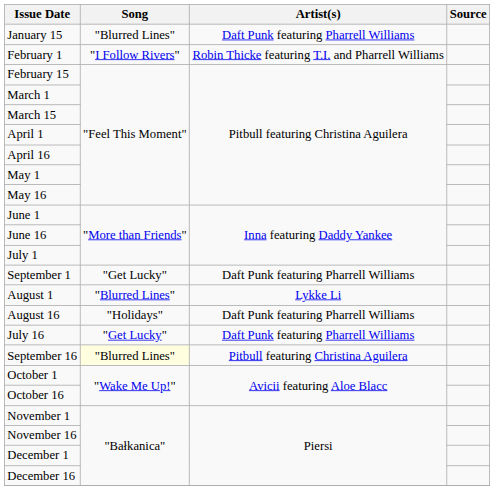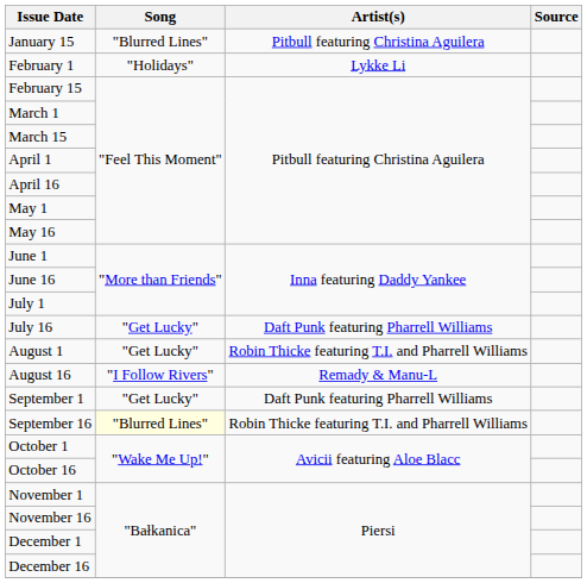January 15 | Artist(s): Daft Punk featuring Pharrell Williams -> Pitbull featuring Christina Aguilera
February 1 | Song: "I Follow Rivers" -> "Holidays"
February 1 | Artist(s): Robin Thicke featuring T.I. and Pharrell Williams -> Lykke Li
rows swapped: July 16 <-> September 1
August 1 | Song: "Blurred Lines" -> "Get Lucky"
August 1 | Artist(s): Lykke Li -> Robin Thicke featuring T.I. and Pharrell Williams
August 16 | Song: "Holidays" -> "I Follow Rivers"
August 16 | Artist(s): Daft Punk featuring Pharrell Williams -> Remady & Manu-L
September 16 | Artist(s): Pitbull featuring Christina Aguilera -> Robin Thicke featuring T.I. and Pharrell Williams
